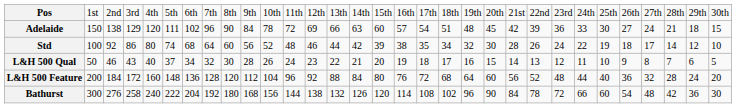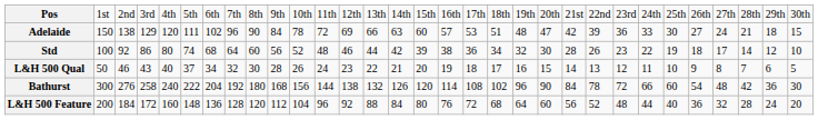Adelaide | column 18: 54 -> 53
Adelaide | column 21: 45 -> 47
Std | column 18: 35 -> 36
Std | column 24: 24 -> 23
rows swapped: L&H 500 Feature <-> Bathurst
